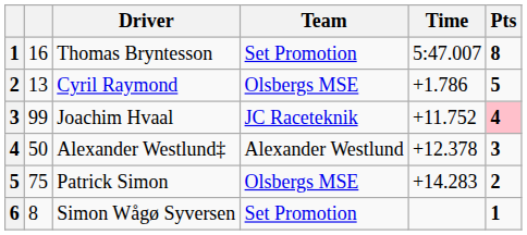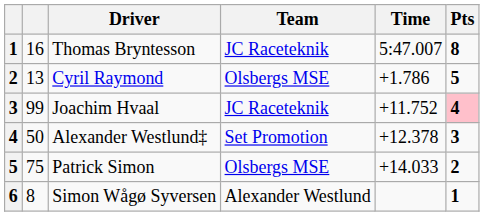Thomas Bryntesson | Team: Set Promotion -> JC Raceteknik
Alexander Westlund‡ | Team: Alexander Westlund -> Set Promotion
Patrick Simon | Time: +14.283 -> +14.033
Simon Wågø Syversen | Team: Set Promotion -> Alexander Westlund
